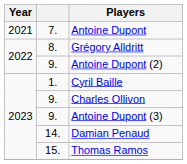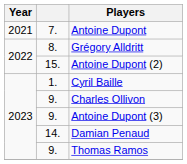Antoine Dupont (2) | column 2: 9. -> 15.
Thomas Ramos | column 2: 15. -> 9.
